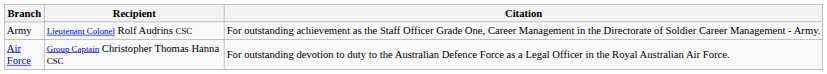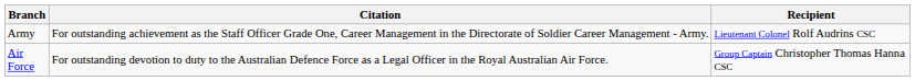columns swapped: Recipient <-> Citation
